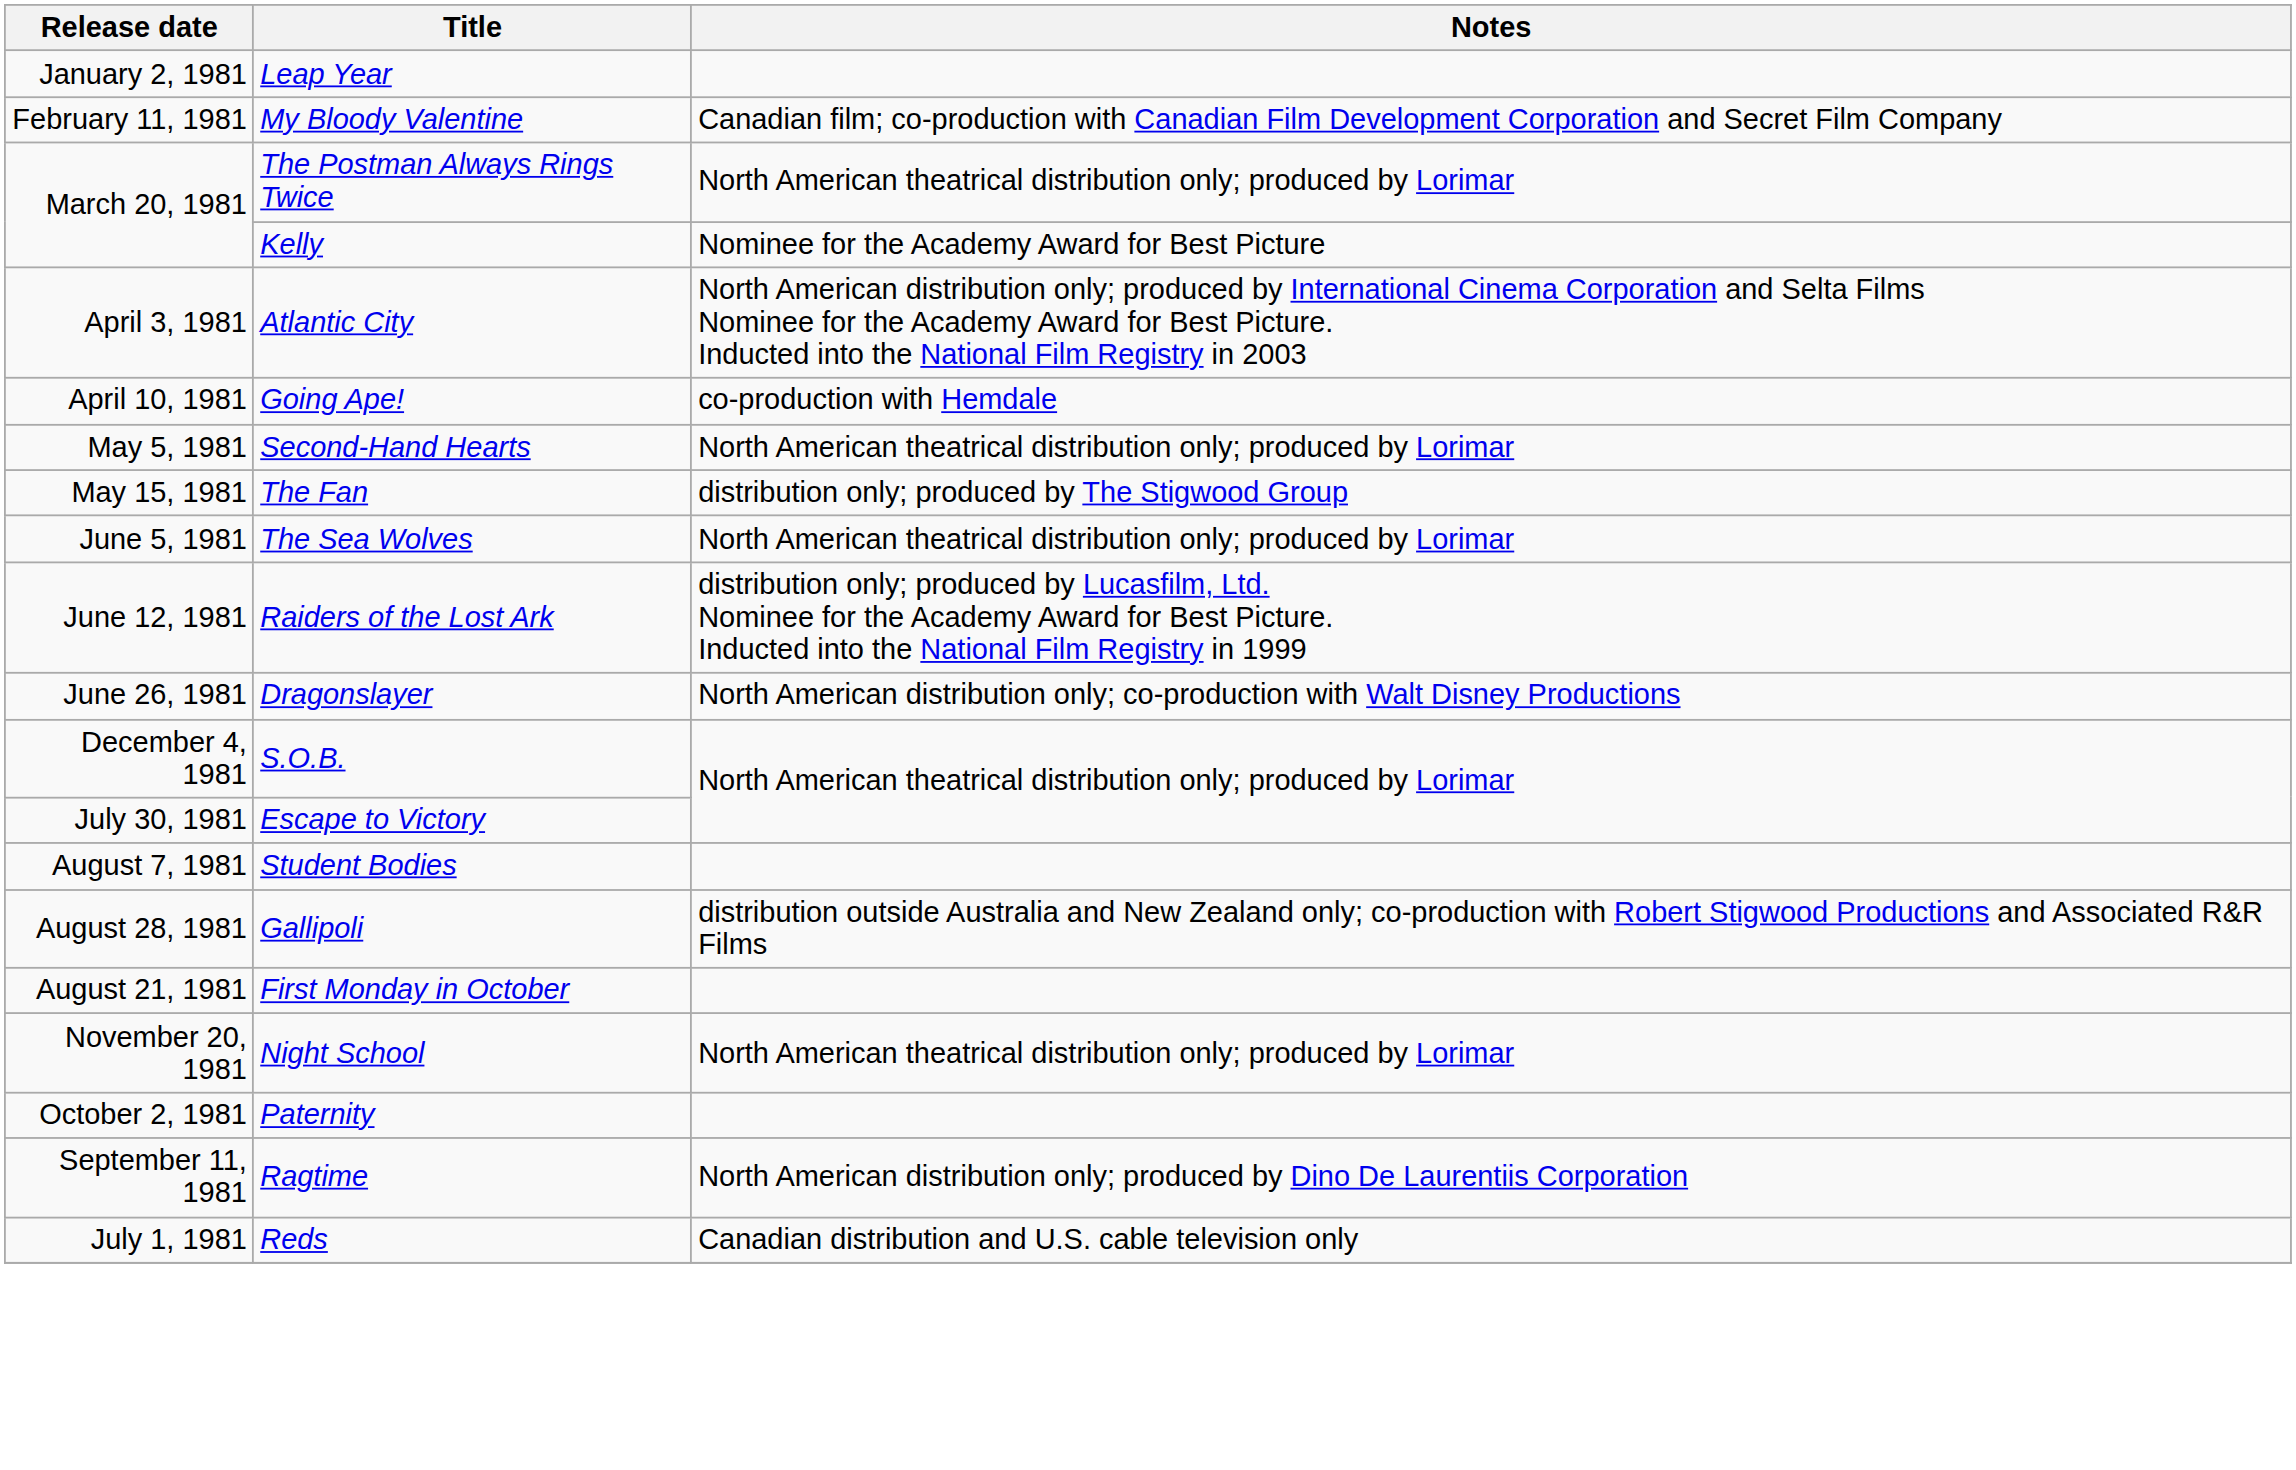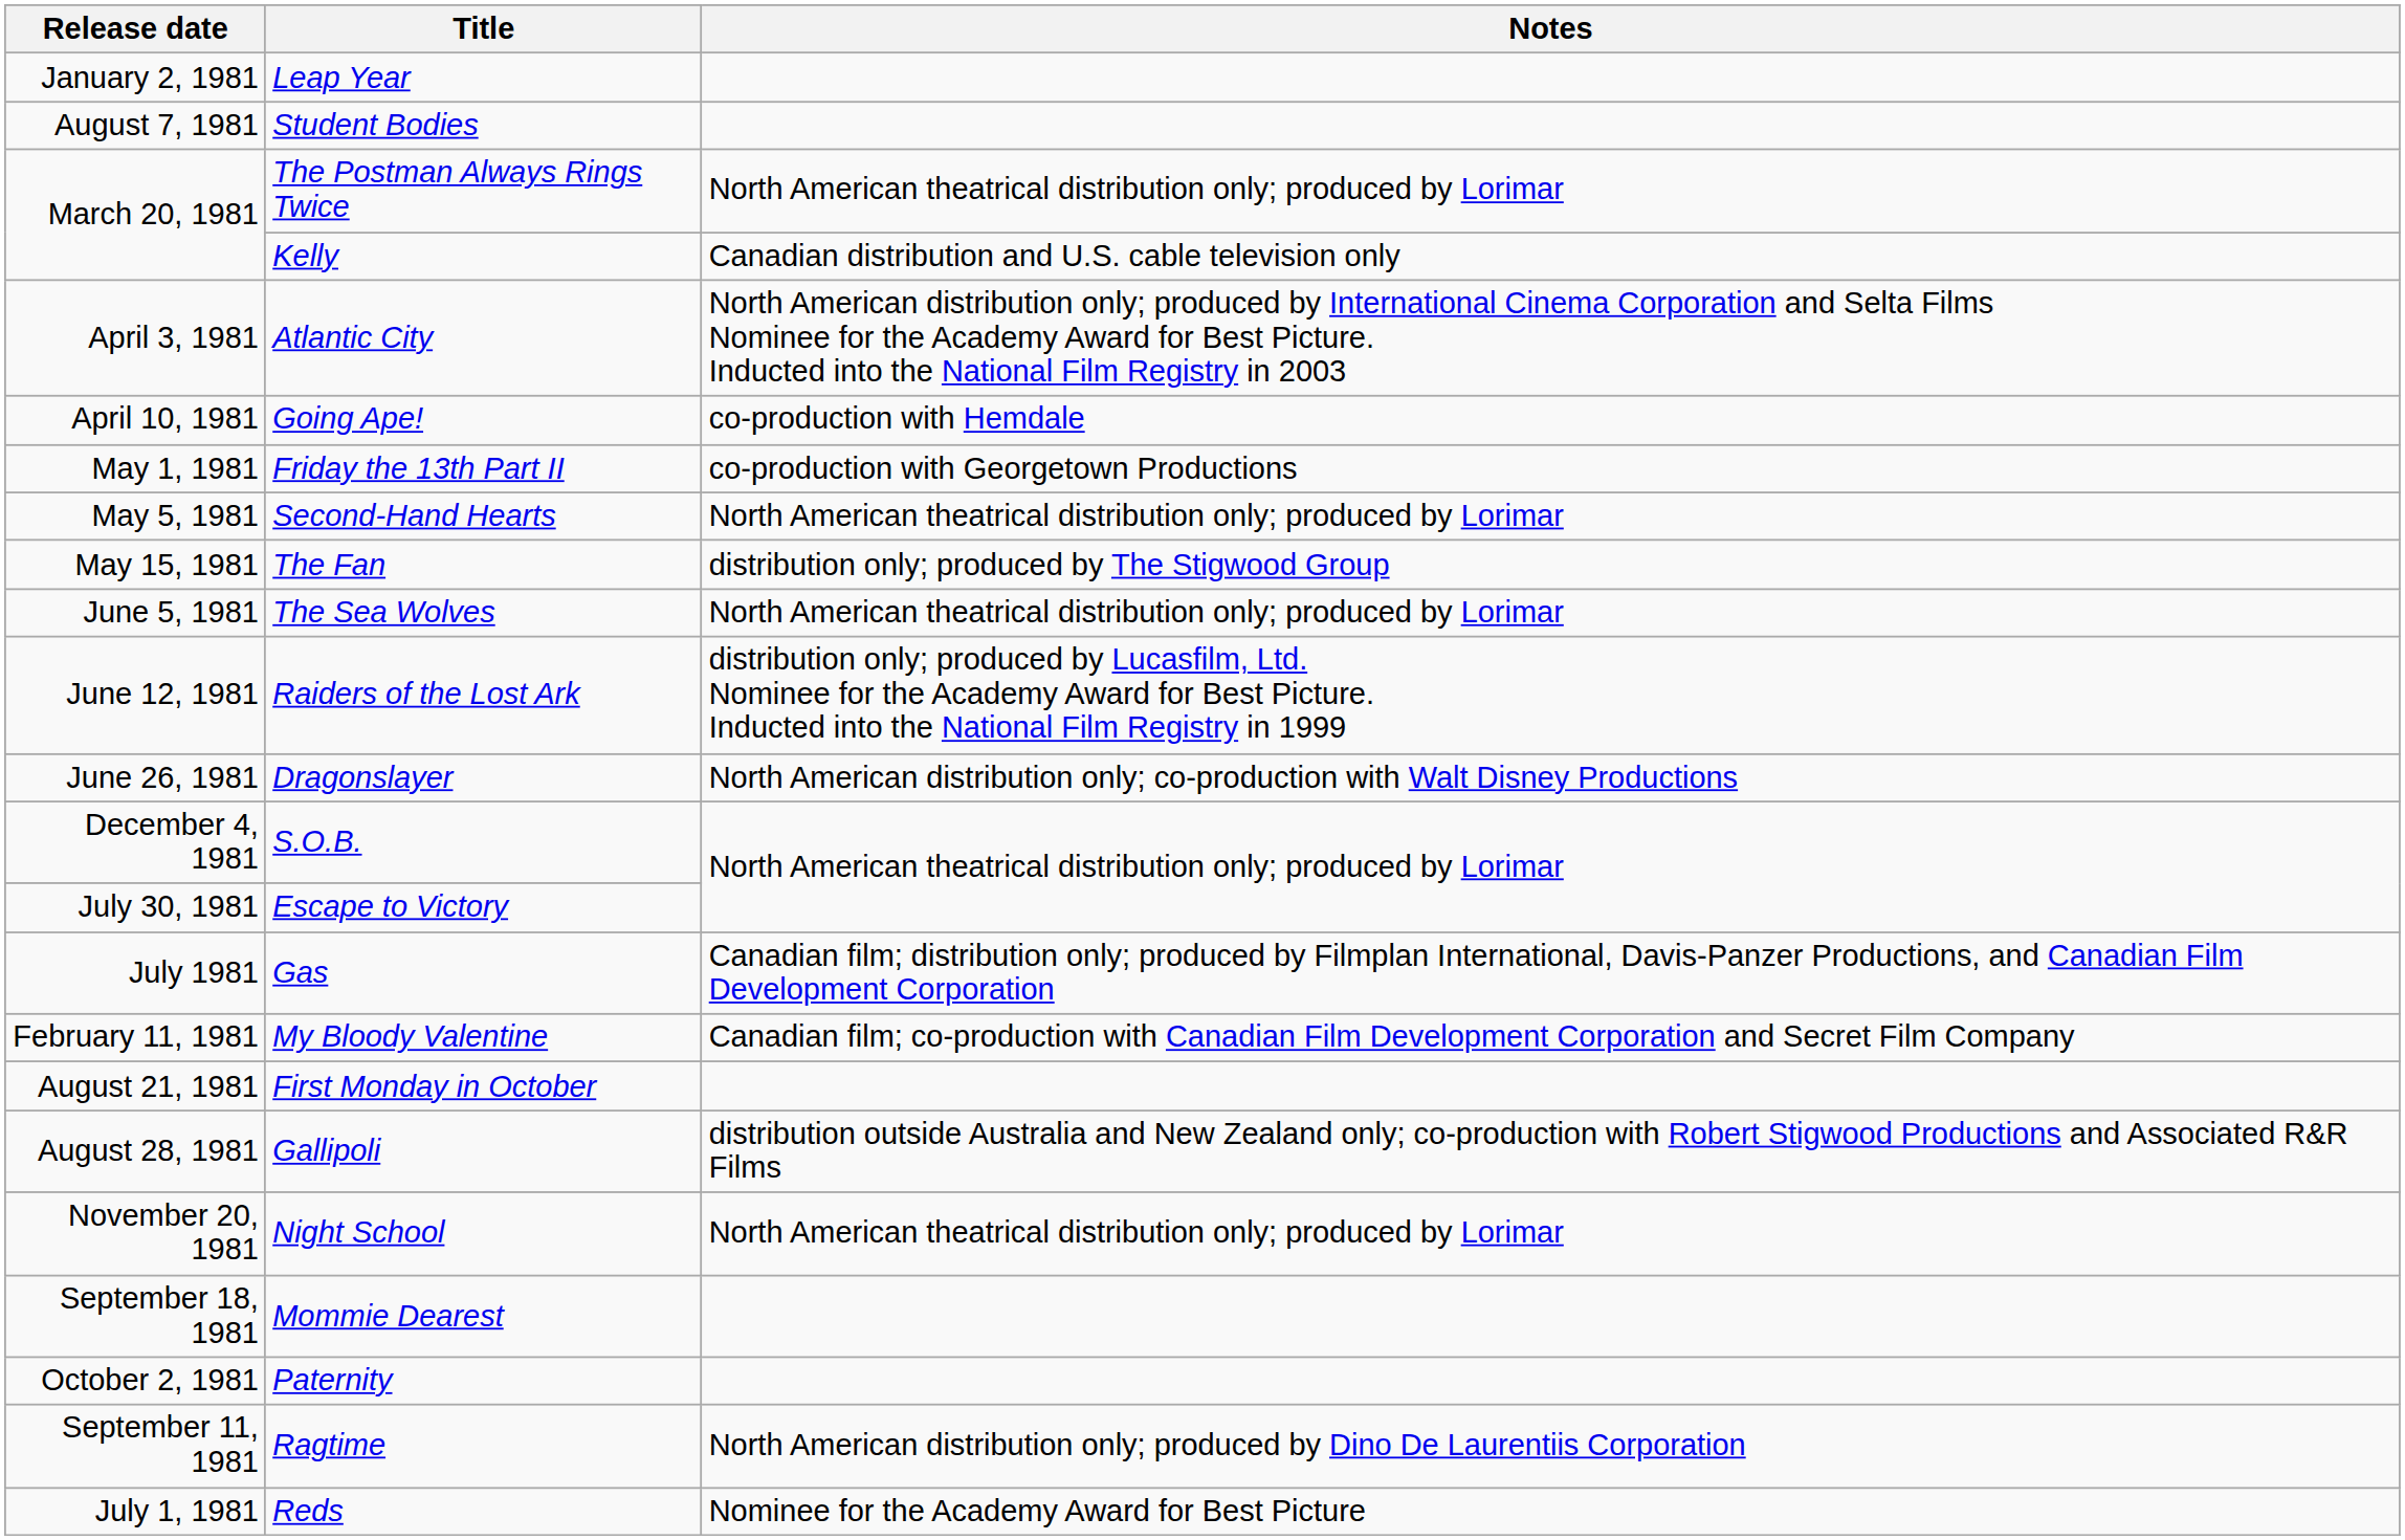rows swapped: My Bloody Valentine <-> Student Bodies
Kelly | Notes: Nominee for the Academy Award for Best Picture -> Canadian distribution and U.S. cable television only
+ row: May 1, 1981 | Friday the 13th Part II | co-production with Georgetown Productions
+ row: July 1981 | Gas | Canadian film; distribution only; produced by Filmplan International, Davis-Panzer Productions, and Canadian Film Development Corporation
rows swapped: First Monday in October <-> Gallipoli
+ row: September 18, 1981 | Mommie Dearest
Reds | Notes: Canadian distribution and U.S. cable television only -> Nominee for the Academy Award for Best Picture
